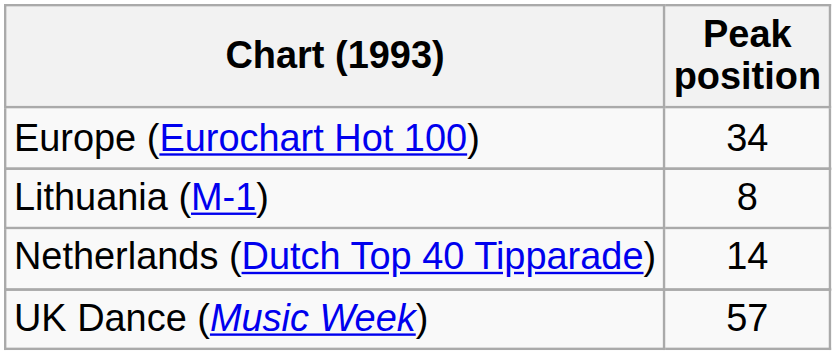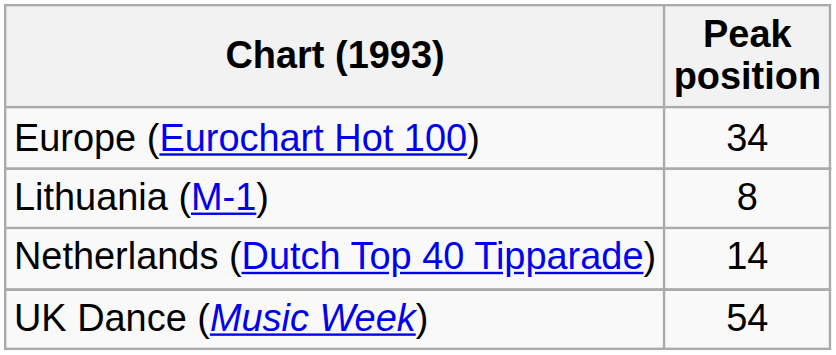UK Dance (Music Week) | Peak position: 57 -> 54
